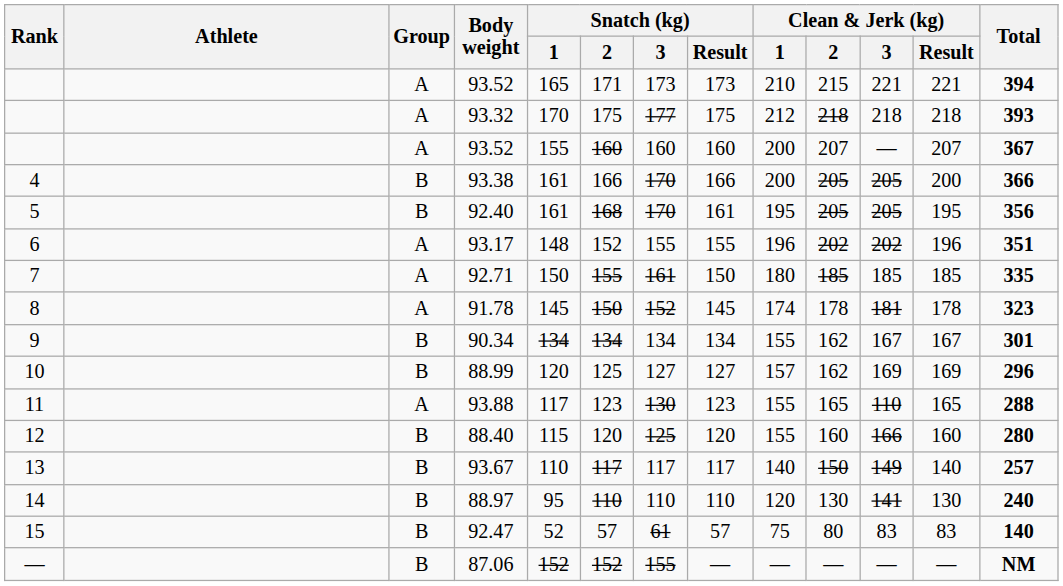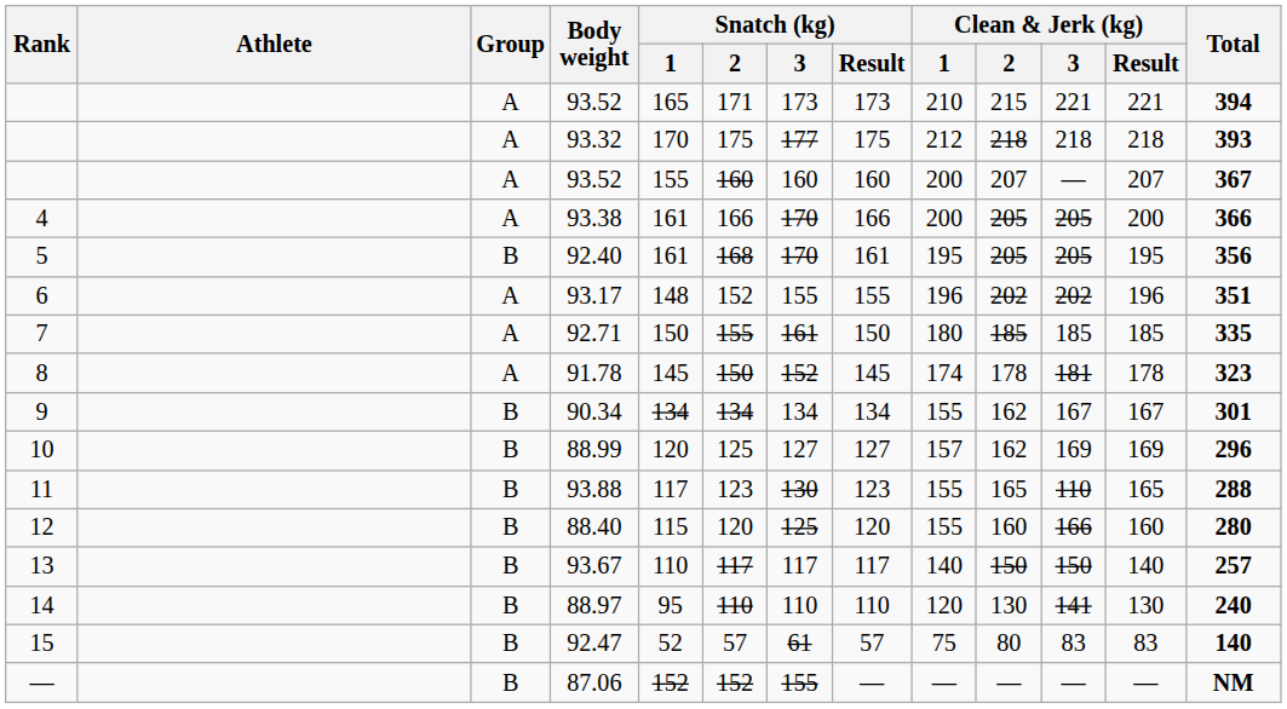93.38 | Group: B -> A
93.88 | Group: A -> B
93.67 | Clean & Jerk (kg) / 3: 149 -> 150
